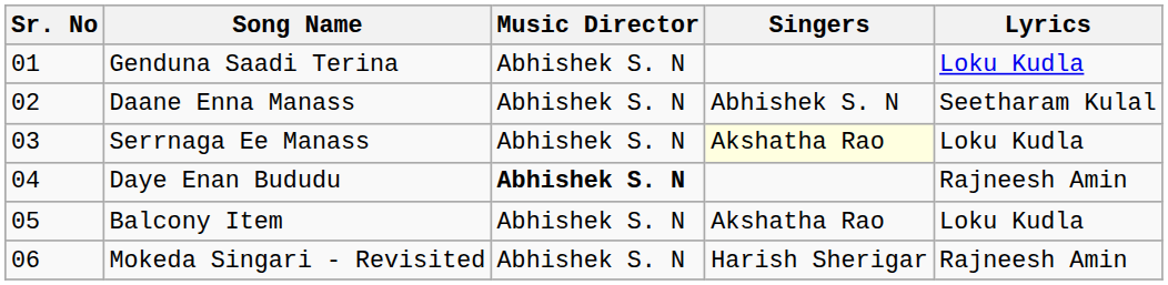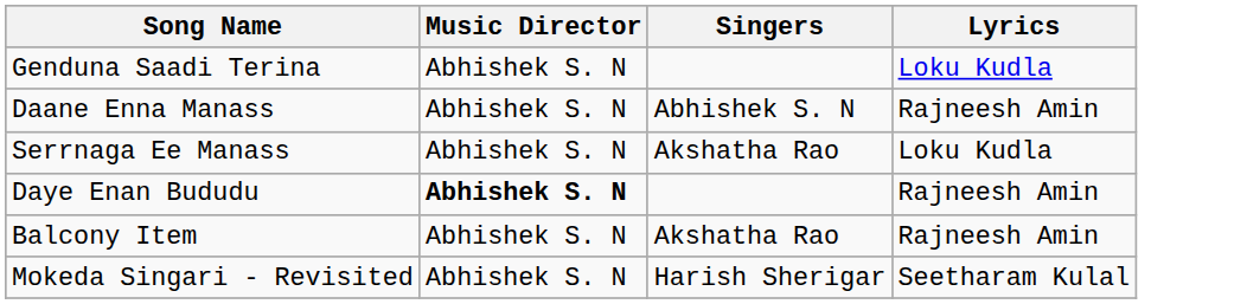- column: Sr. No | 01 | 02 | 03 | 04 | 05 | 06
Daane Enna Manass | Lyrics: Seetharam Kulal -> Rajneesh Amin
Serrnaga Ee Manass | Singers: lightyellow background -> no background
Balcony Item | Lyrics: Loku Kudla -> Rajneesh Amin
Mokeda Singari - Revisited | Lyrics: Rajneesh Amin -> Seetharam Kulal
